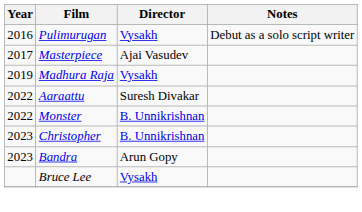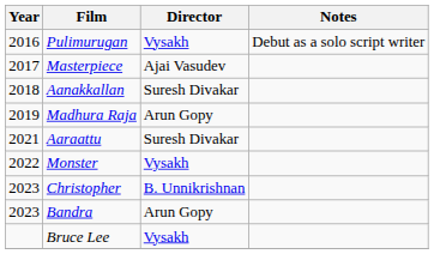+ row: 2018 | Aanakkallan | Suresh Divakar
Madhura Raja | Director: Vysakh -> Arun Gopy
Aaraattu | Year: 2022 -> 2021
Monster | Director: B. Unnikrishnan -> Vysakh
